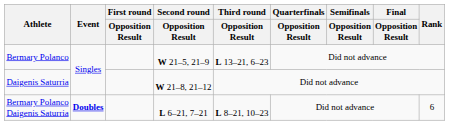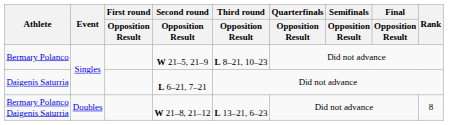Bermary Polanco | Third round / Opposition Result: L 13–21, 6–23 -> L 8–21, 10–23
Daigenis Saturria | Second round / Opposition Result: W 21–8, 21–12 -> L 6–21, 7–21
Bermary Polanco Daigenis Saturria | Event: bold -> normal
Bermary Polanco Daigenis Saturria | Second round / Opposition Result: L 6–21, 7–21 -> W 21–8, 21–12
Bermary Polanco Daigenis Saturria | Third round / Opposition Result: L 8–21, 10–23 -> L 13–21, 6–23
Bermary Polanco Daigenis Saturria | Rank: 6 -> 8
